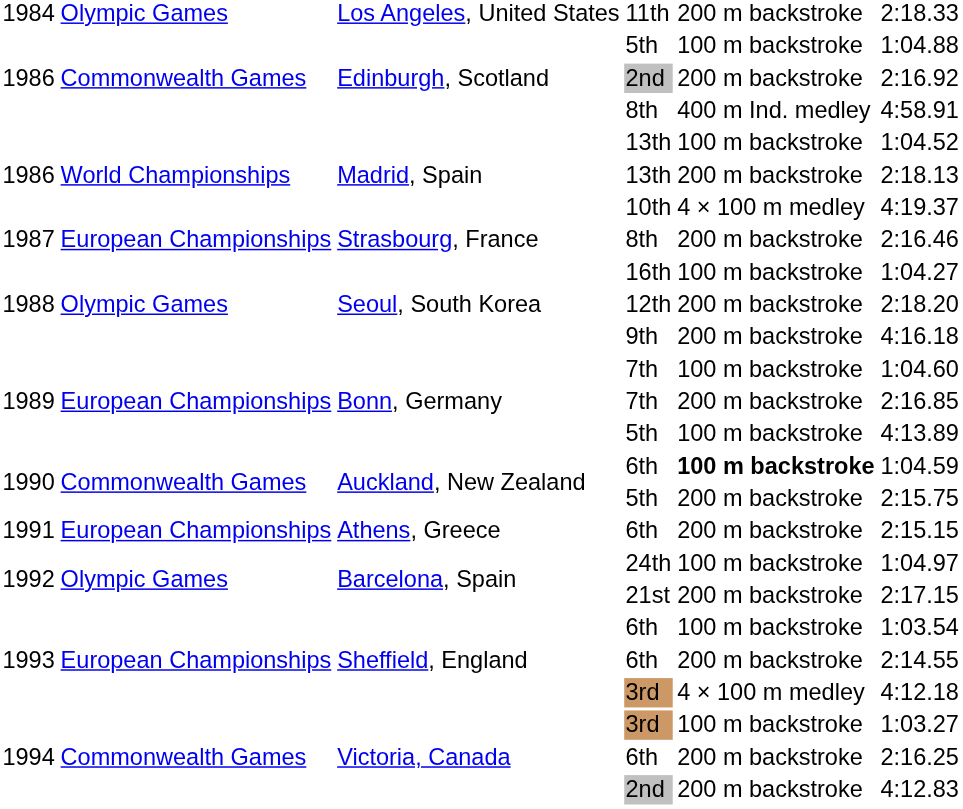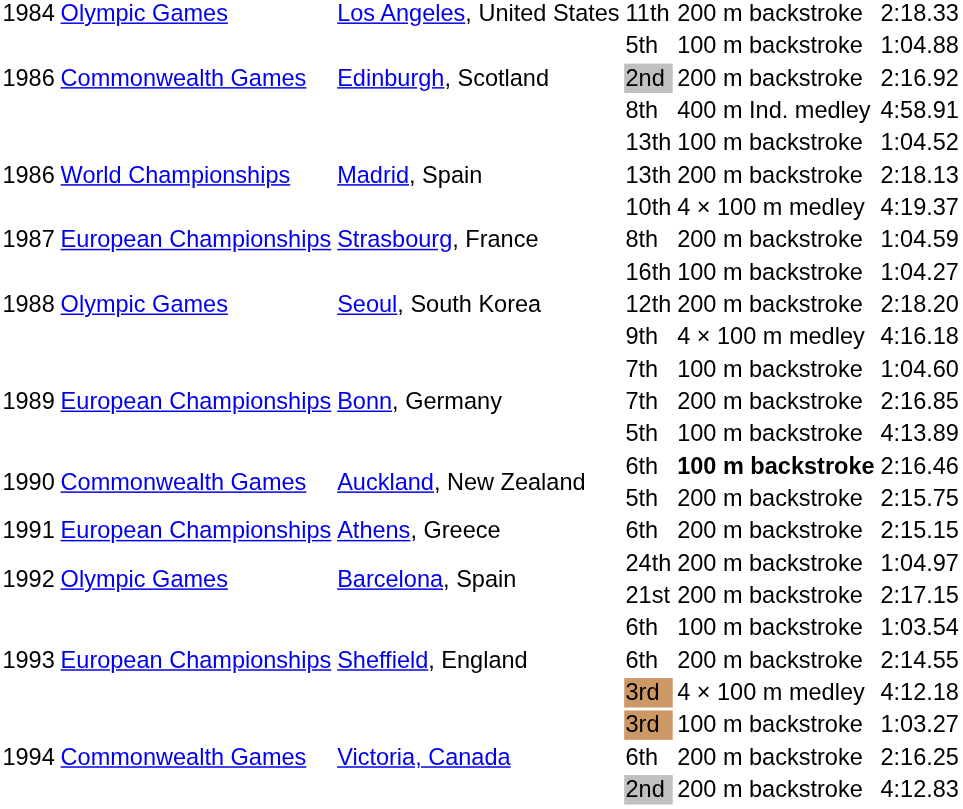Strasbourg, France / 8th | column 6: 2:16.46 -> 1:04.59
9th | column 5: 200 m backstroke -> 4 × 100 m medley
Auckland, New Zealand / 6th | column 6: 1:04.59 -> 2:16.46
24th | column 5: 100 m backstroke -> 200 m backstroke
